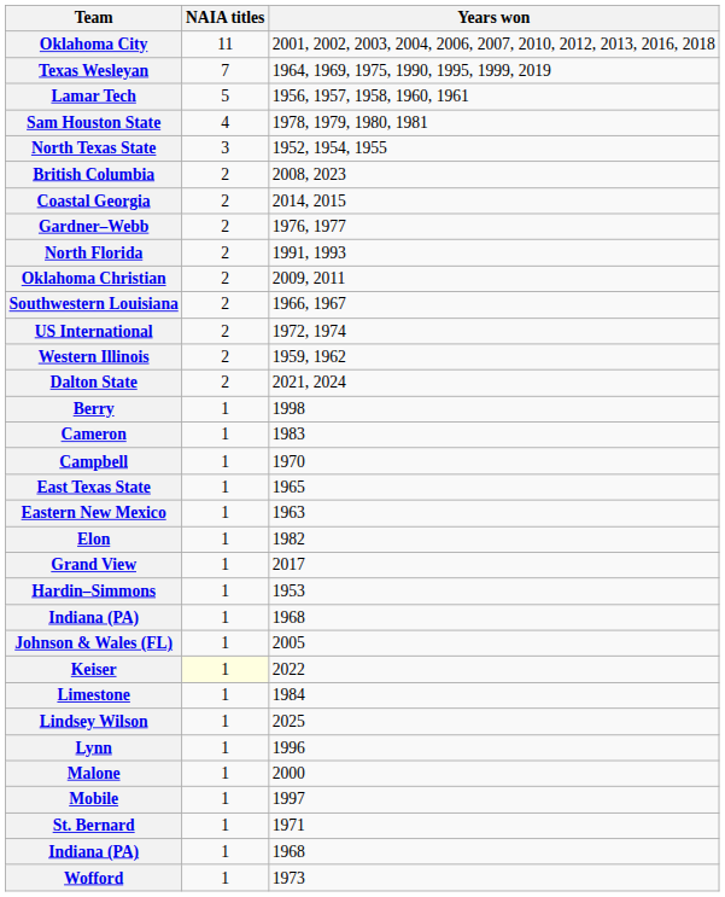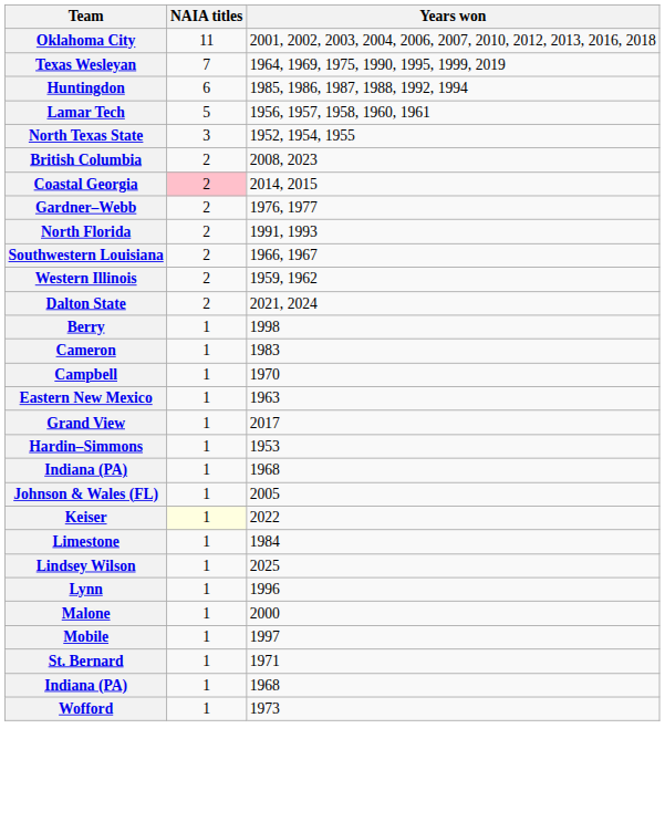+ row: Huntingdon | 6 | 1985, 1986, 1987, 1988, 1992, 1994
- row: Sam Houston State | 4 | 1978, 1979, 1980, 1981
Coastal Georgia | NAIA titles: no background -> pink background
- row: Oklahoma Christian | 2 | 2009, 2011
- row: US International | 2 | 1972, 1974
- row: East Texas State | 1 | 1965
- row: Elon | 1 | 1982
